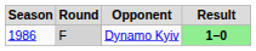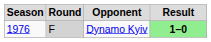Dynamo Kyiv | Season: 1986 -> 1976
